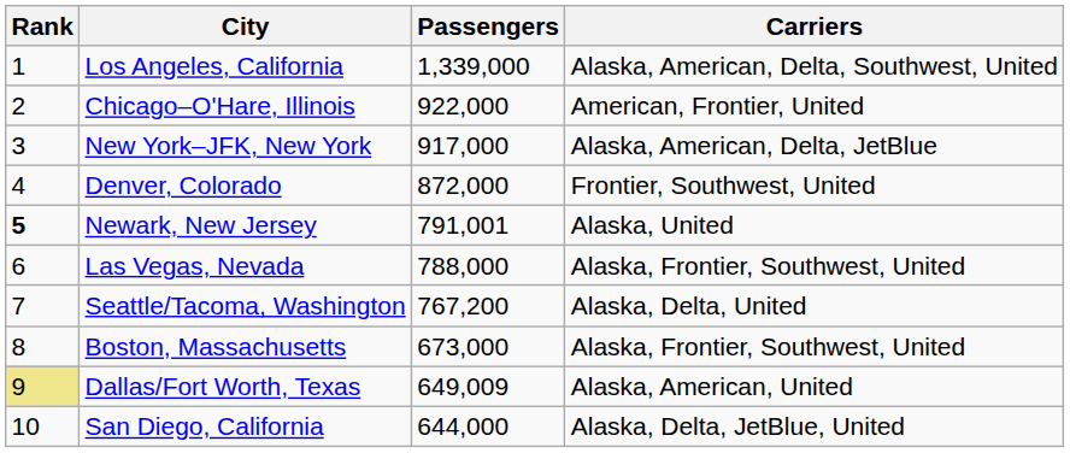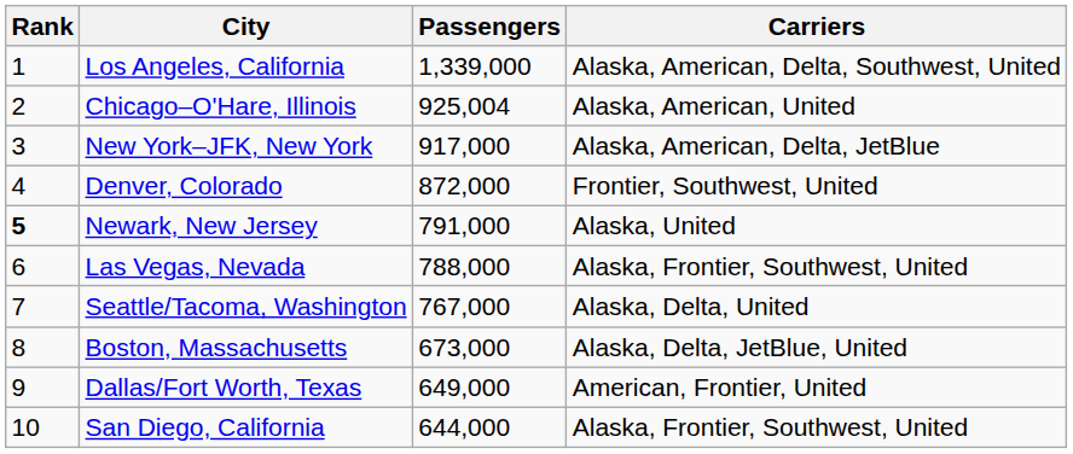Chicago–O'Hare, Illinois | Passengers: 922,000 -> 925,004
Chicago–O'Hare, Illinois | Carriers: American, Frontier, United -> Alaska, American, United
Newark, New Jersey | Passengers: 791,001 -> 791,000
Seattle/Tacoma, Washington | Passengers: 767,200 -> 767,000
Boston, Massachusetts | Carriers: Alaska, Frontier, Southwest, United -> Alaska, Delta, JetBlue, United
Dallas/Fort Worth, Texas | Rank: khaki background -> no background
Dallas/Fort Worth, Texas | Passengers: 649,009 -> 649,000
Dallas/Fort Worth, Texas | Carriers: Alaska, American, United -> American, Frontier, United
San Diego, California | Carriers: Alaska, Delta, JetBlue, United -> Alaska, Frontier, Southwest, United
